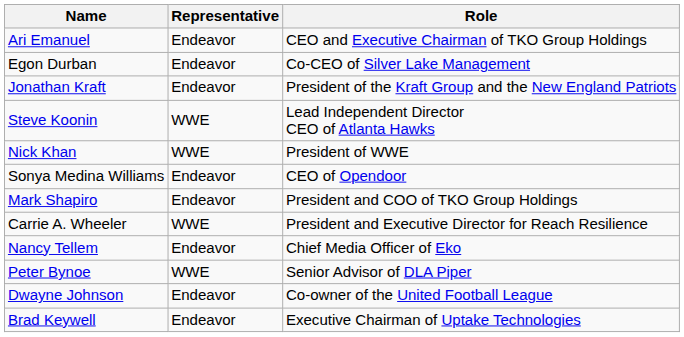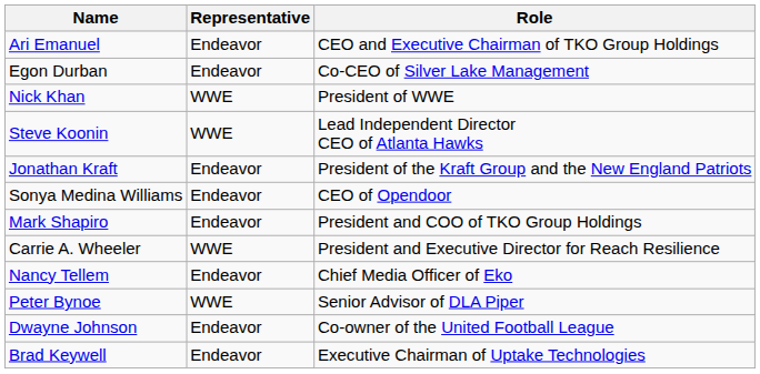rows swapped: Nick Khan <-> Jonathan Kraft
